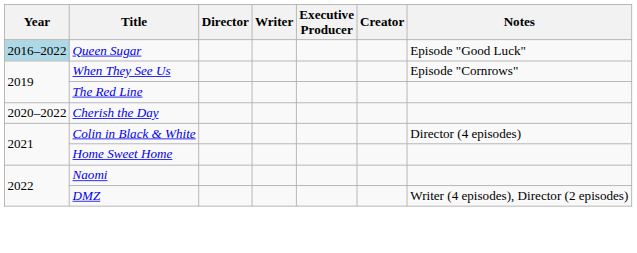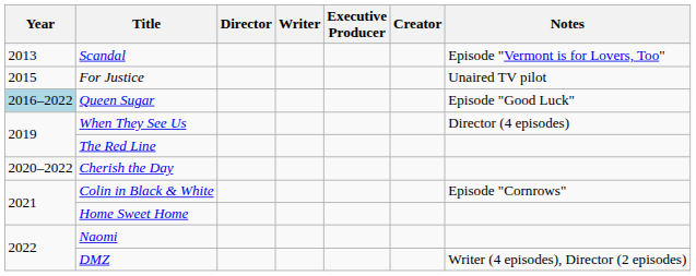+ row: 2013 | Scandal | Episode "Vermont is for Lovers, Too"
+ row: 2015 | For Justice | Unaired TV pilot
When They See Us | Notes: Episode "Cornrows" -> Director (4 episodes)
Colin in Black & White | Notes: Director (4 episodes) -> Episode "Cornrows"
